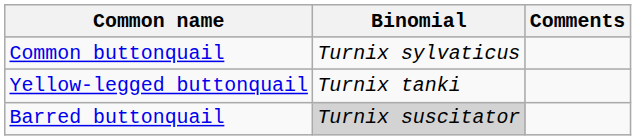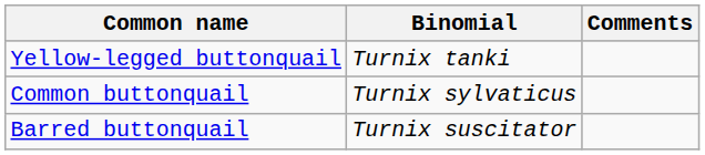rows swapped: Common buttonquail <-> Yellow-legged buttonquail
Barred buttonquail | Binomial: lightgrey background -> no background
